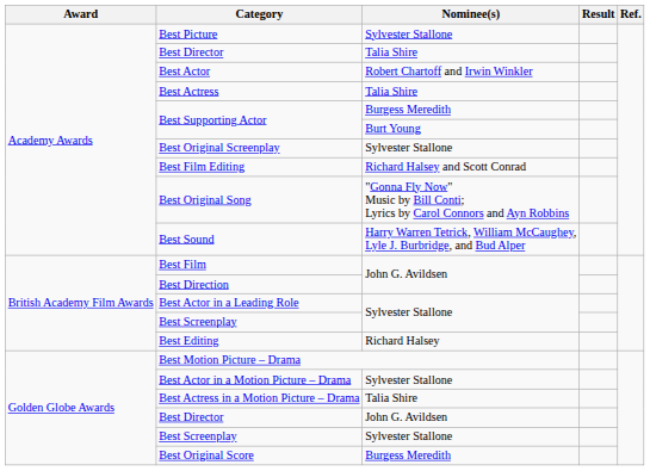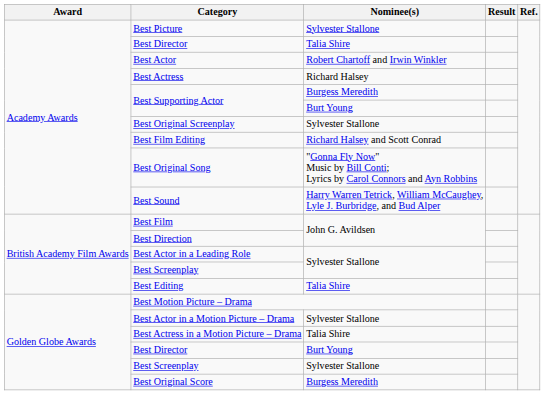Best Actress | Nominee(s): Talia Shire -> Richard Halsey
Best Editing | Nominee(s): Richard Halsey -> Talia Shire
Golden Globe Awards / Best Director | Nominee(s): John G. Avildsen -> Burt Young
